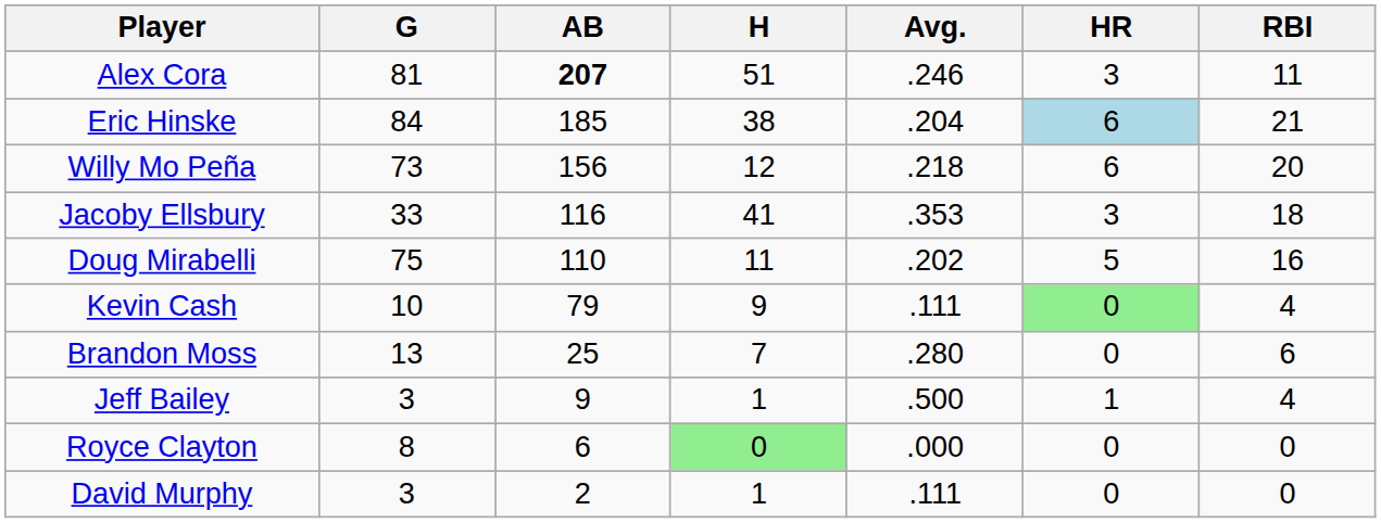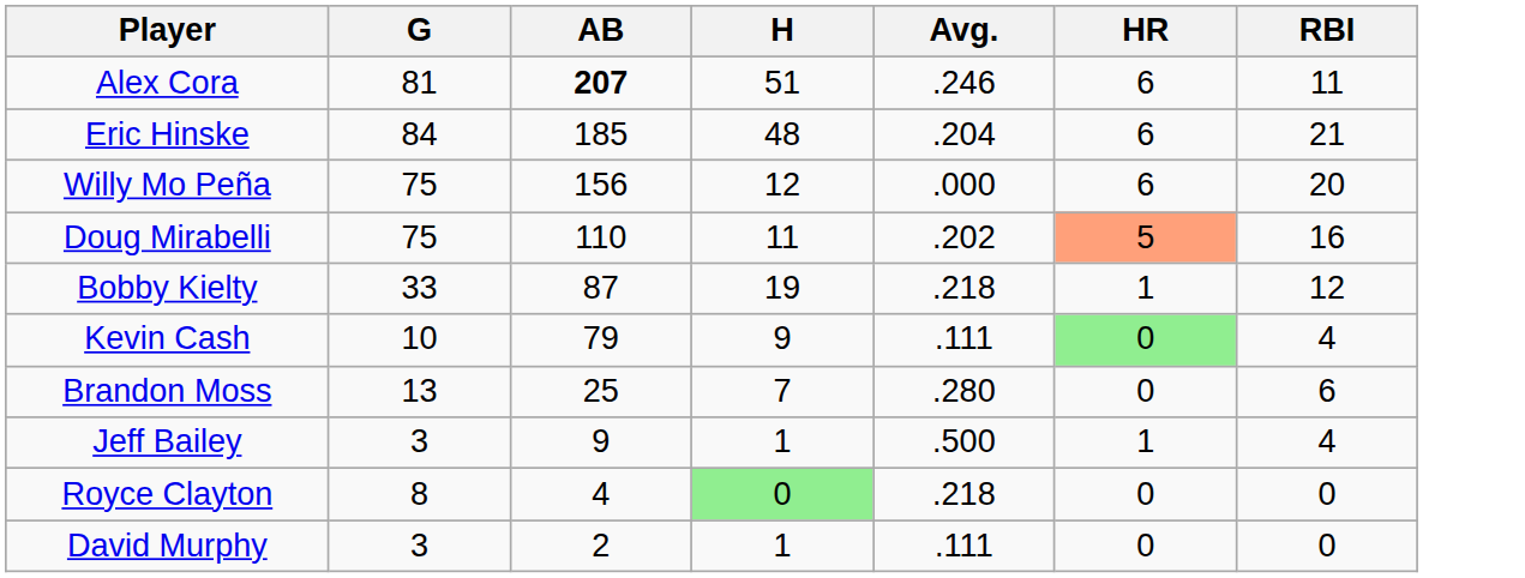Alex Cora | HR: 3 -> 6
Eric Hinske | H: 38 -> 48
Eric Hinske | HR: lightblue background -> no background
Willy Mo Peña | G: 73 -> 75
Willy Mo Peña | Avg.: .218 -> .000
- row: Jacoby Ellsbury | 33 | 116 | 41 | .353 | 3 | 18
Doug Mirabelli | HR: no background -> lightsalmon background
+ row: Bobby Kielty | 33 | 87 | 19 | .218 | 1 | 12
Royce Clayton | AB: 6 -> 4
Royce Clayton | Avg.: .000 -> .218
